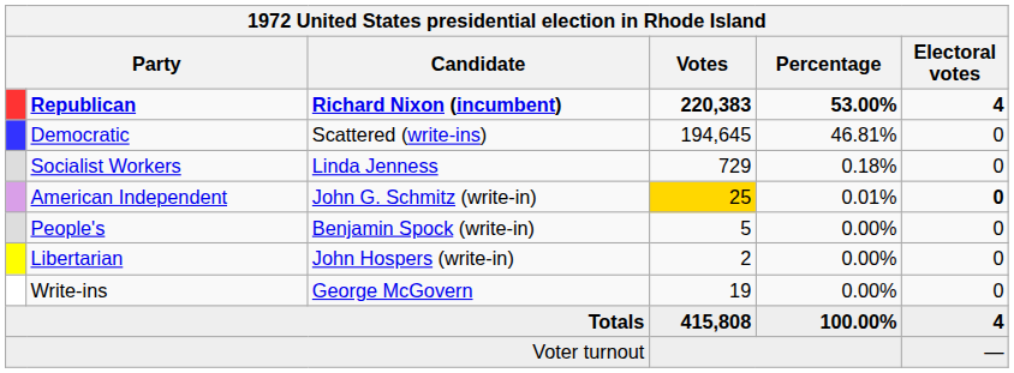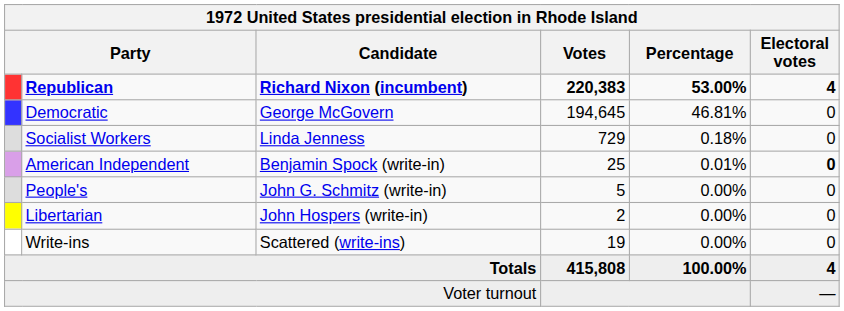Democratic | Candidate: Scattered (write-ins) -> George McGovern
American Independent | Candidate: John G. Schmitz (write-in) -> Benjamin Spock (write-in)
American Independent | Votes: gold background -> no background
People's | Candidate: Benjamin Spock (write-in) -> John G. Schmitz (write-in)
Write-ins | Candidate: George McGovern -> Scattered (write-ins)
